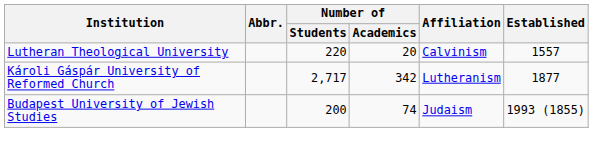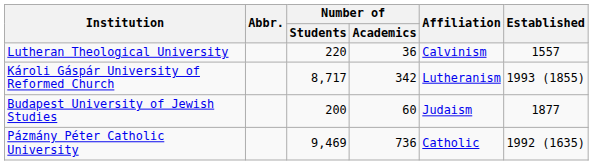Lutheran Theological University | Number of / Academics: 20 -> 36
Károli Gáspár University of Reformed Church | Number of / Students: 2,717 -> 8,717
Károli Gáspár University of Reformed Church | Established: 1877 -> 1993 (1855)
Budapest University of Jewish Studies | Number of / Academics: 74 -> 60
Budapest University of Jewish Studies | Established: 1993 (1855) -> 1877
+ row: Pázmány Péter Catholic University | 9,469 | 736 | Catholic | 1992 (1635)
